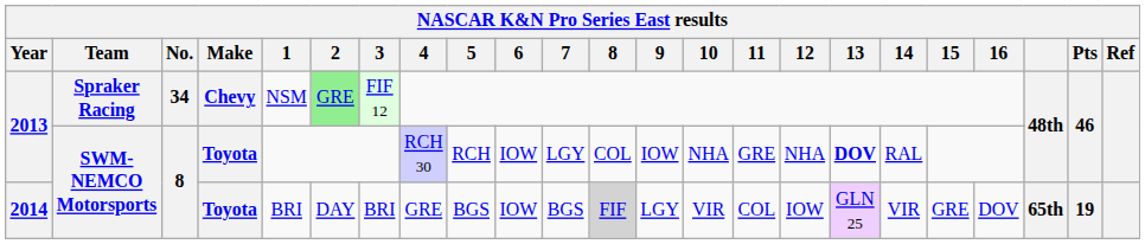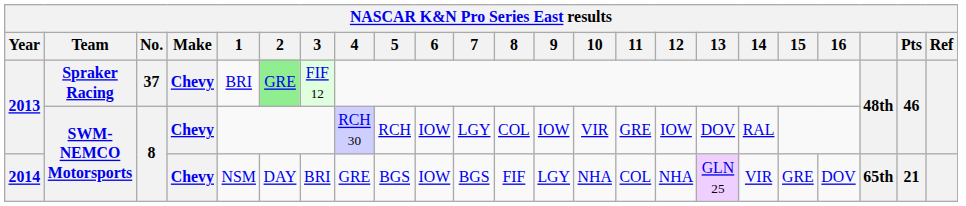2013 / Spraker Racing | No.: 34 -> 37
2013 / Spraker Racing | 1: NSM -> BRI
2013 / SWM-NEMCO Motorsports | Make: Toyota -> Chevy
2013 / SWM-NEMCO Motorsports | 10: NHA -> VIR
2013 / SWM-NEMCO Motorsports | 12: NHA -> IOW
2013 / SWM-NEMCO Motorsports | 13: bold -> normal
2014 | Make: Toyota -> Chevy
2014 | 1: BRI -> NSM
2014 | 8: lightgrey background -> no background
2014 | 10: VIR -> NHA
2014 | 12: IOW -> NHA
2014 | Pts: 19 -> 21
